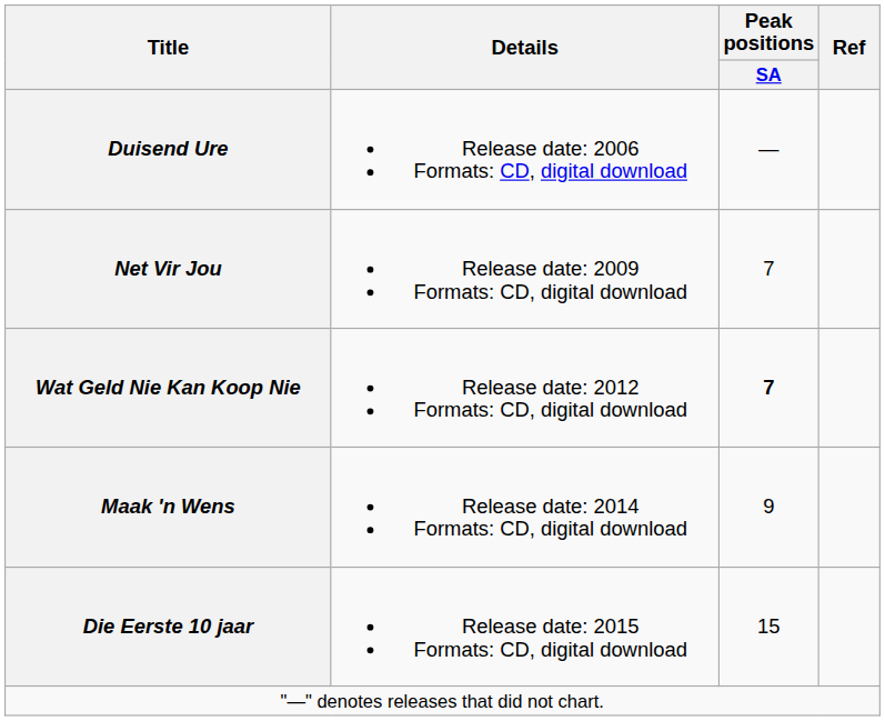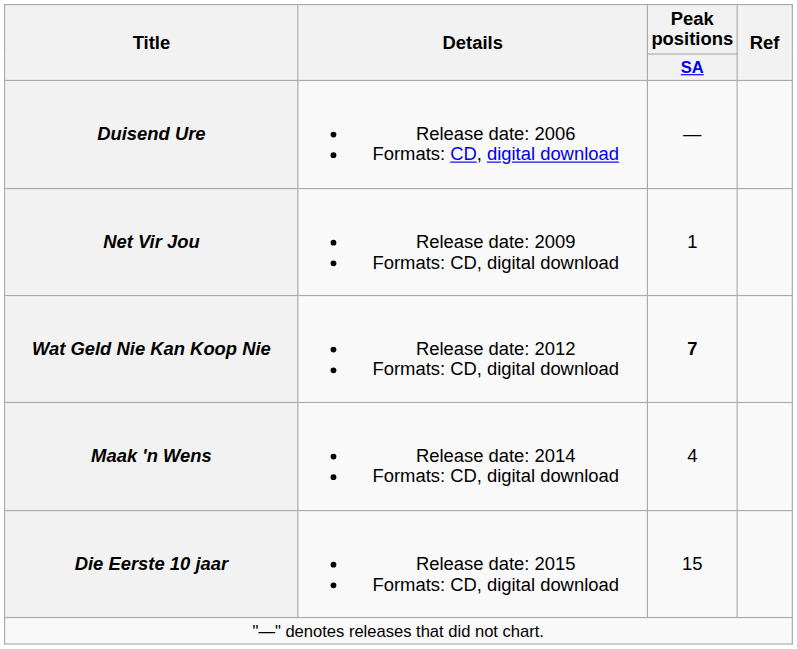Net Vir Jou | Peak positions / SA: 7 -> 1
Maak 'n Wens | Peak positions / SA: 9 -> 4
